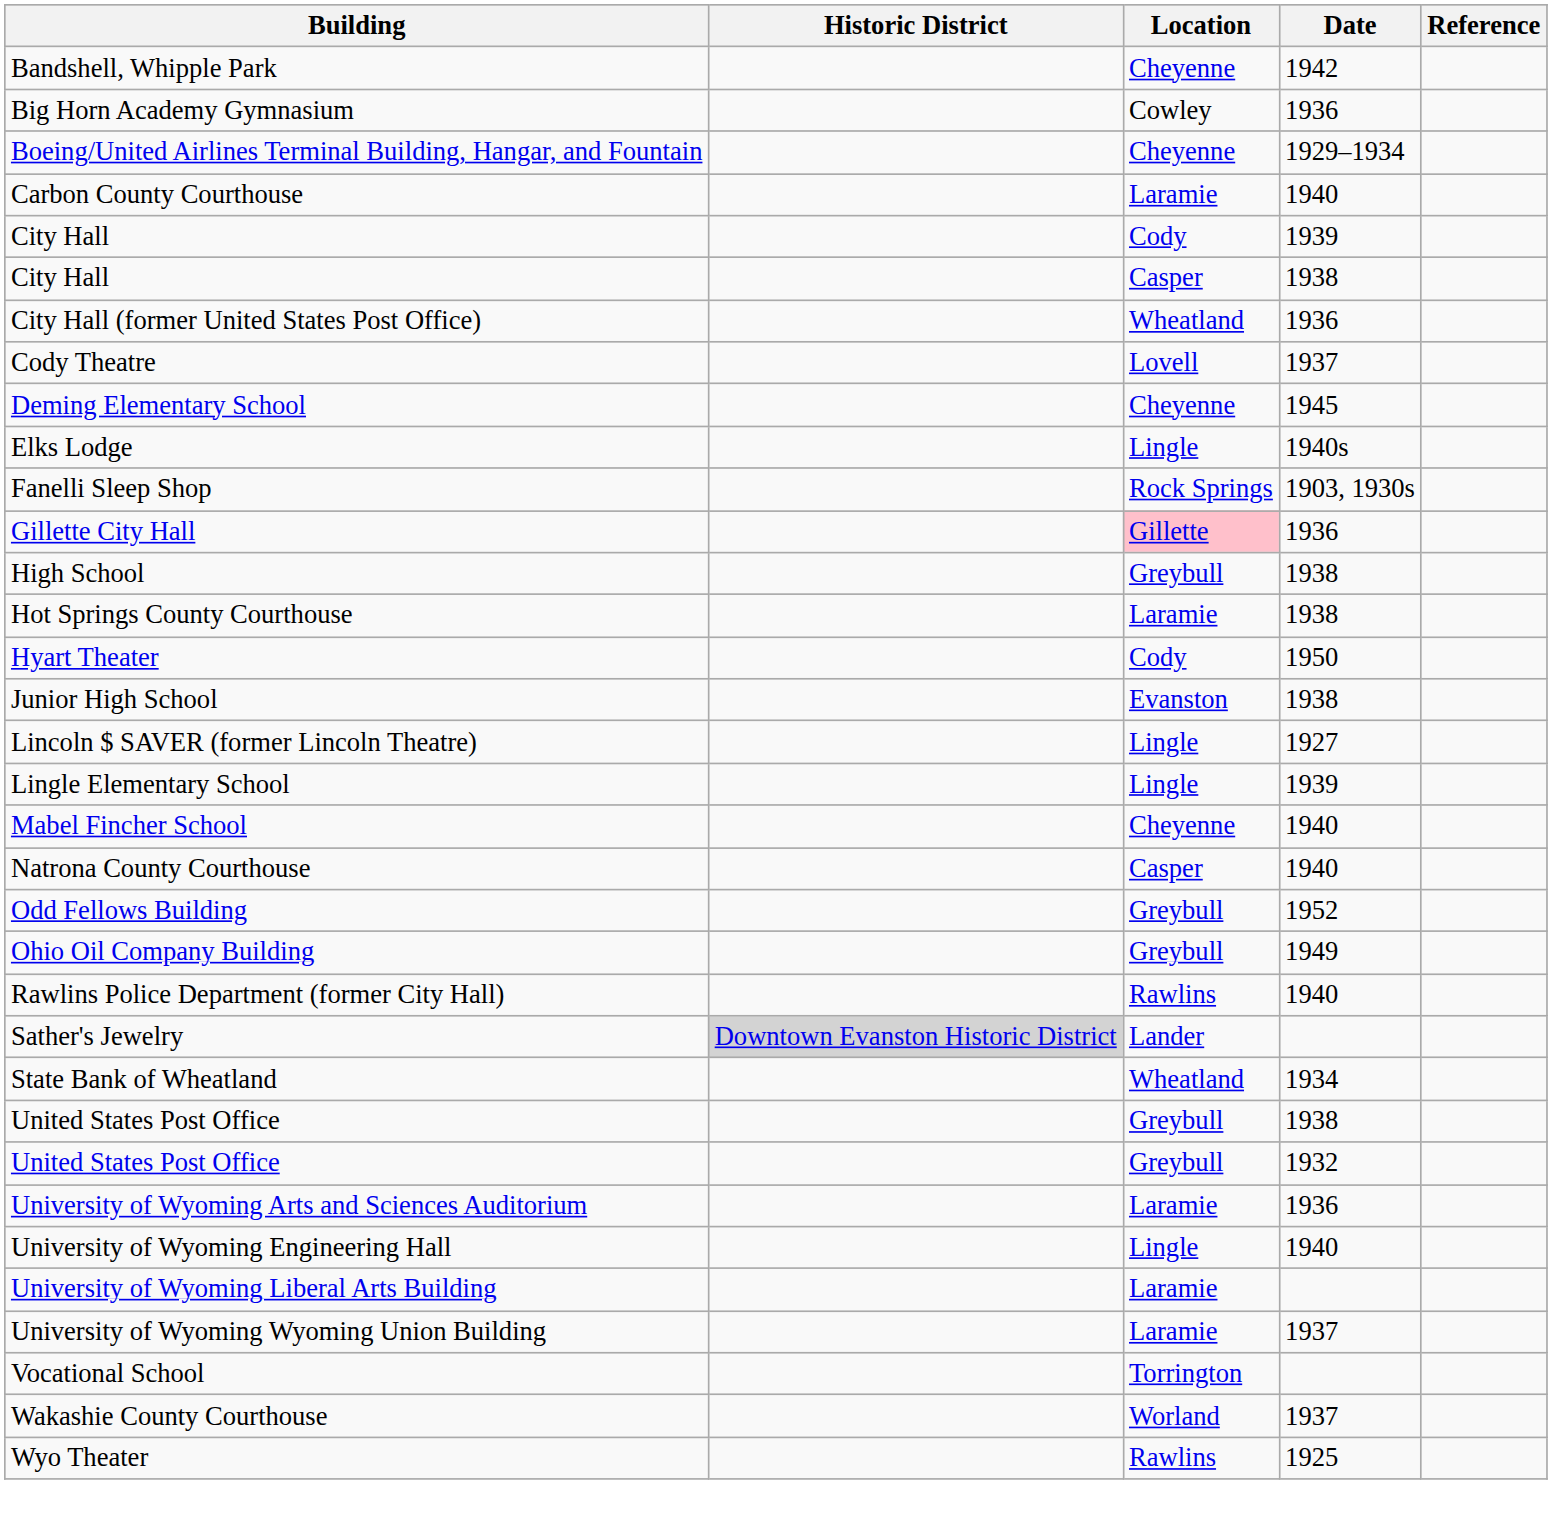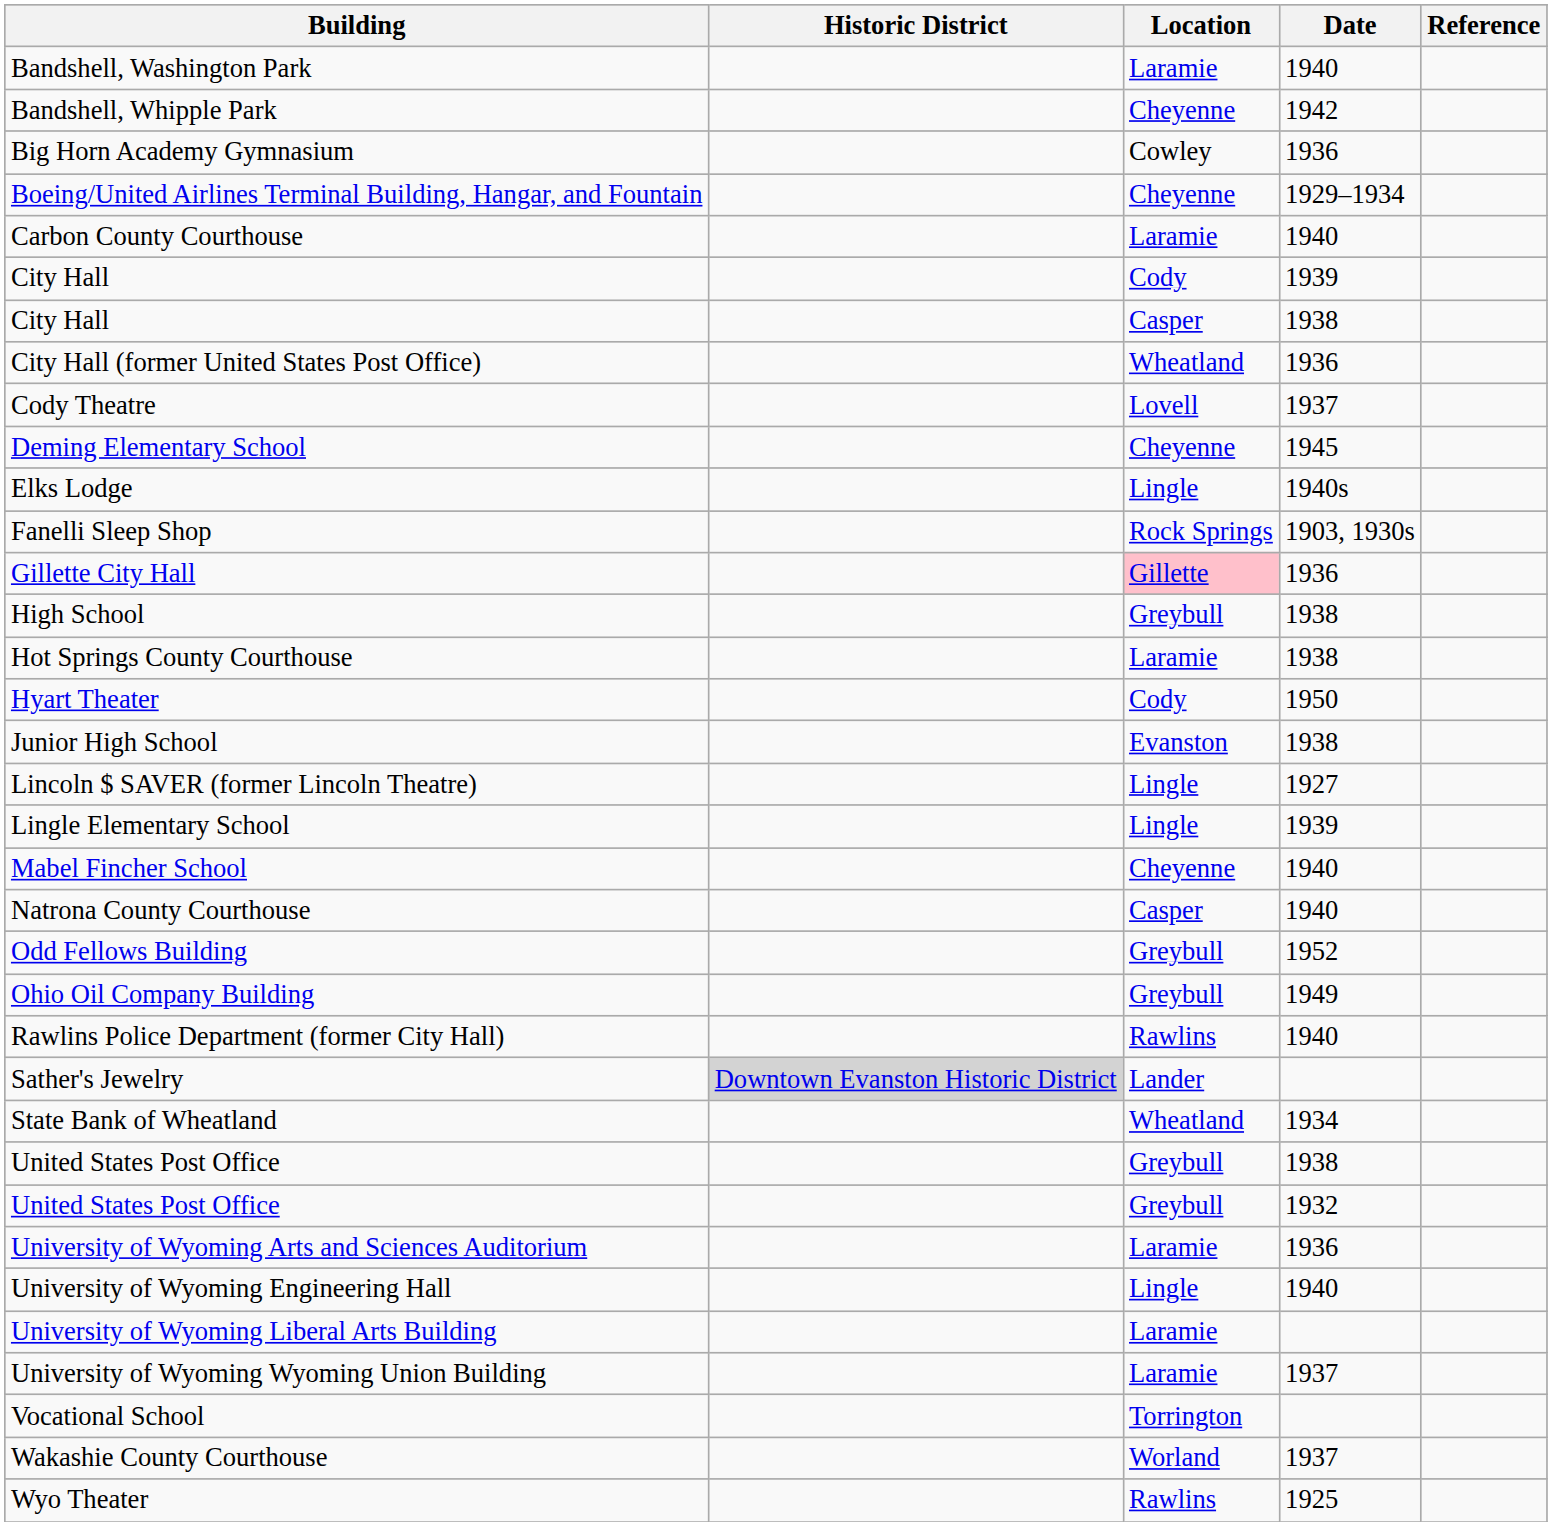+ row: Bandshell, Washington Park | Laramie | 1940
